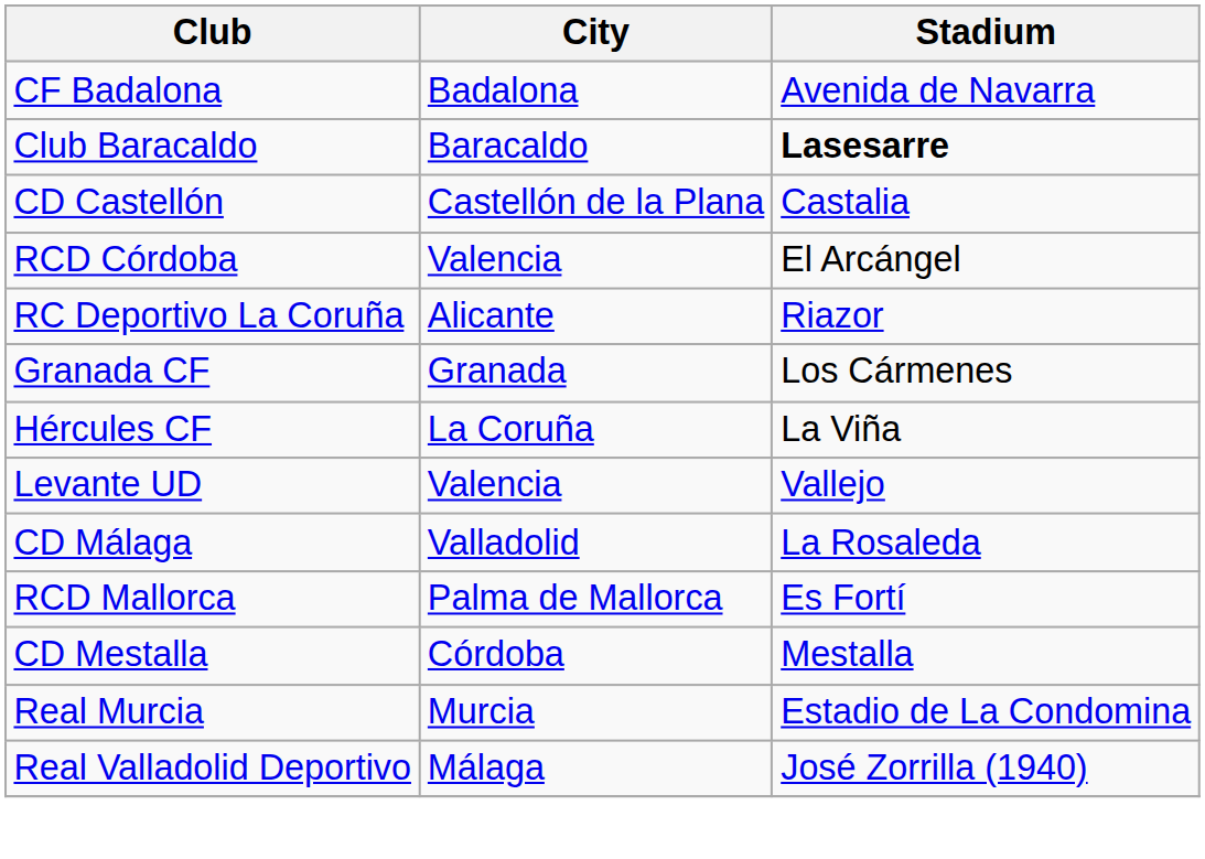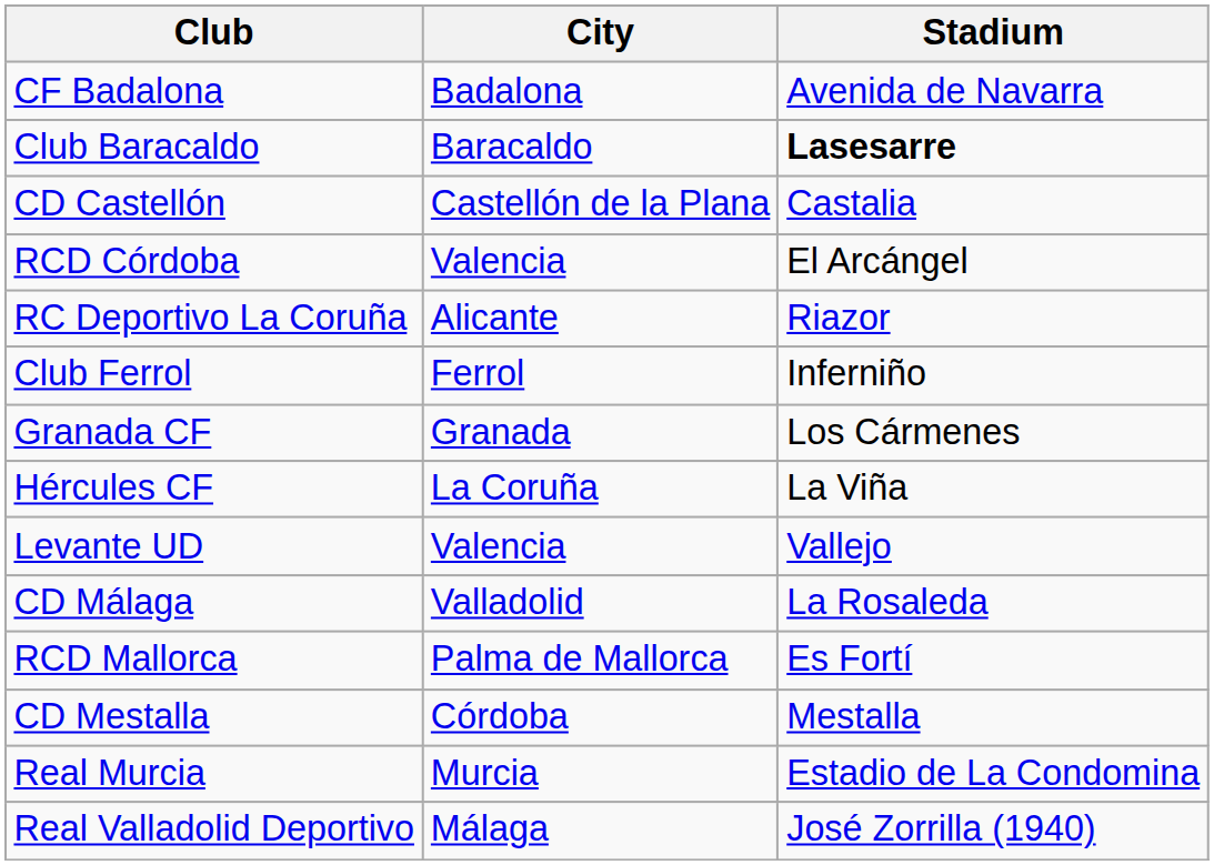+ row: Club Ferrol | Ferrol | Inferniño
